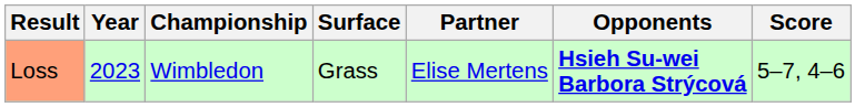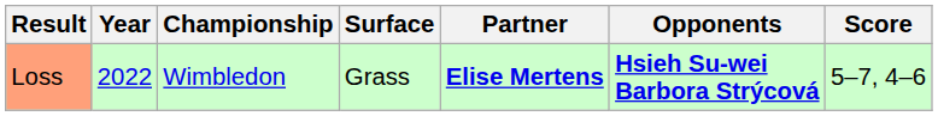Loss | Year: 2023 -> 2022
Loss | Partner: normal -> bold
